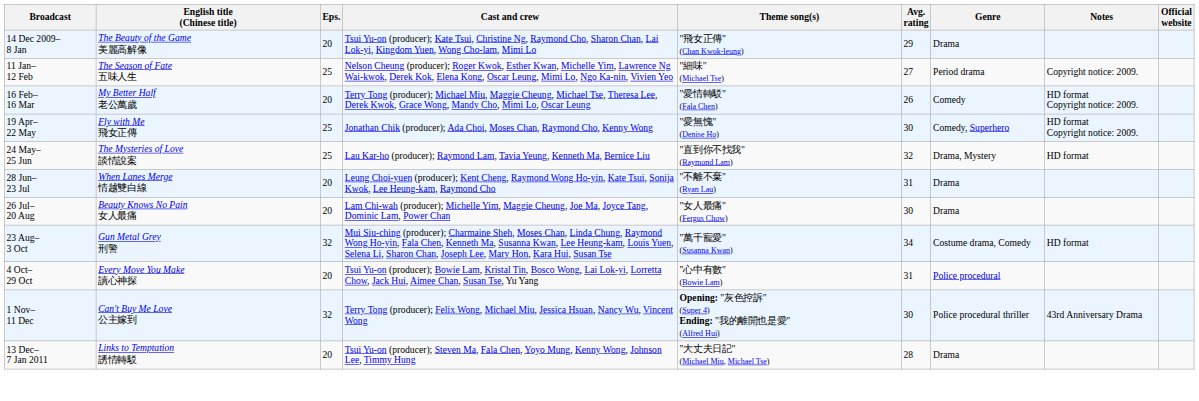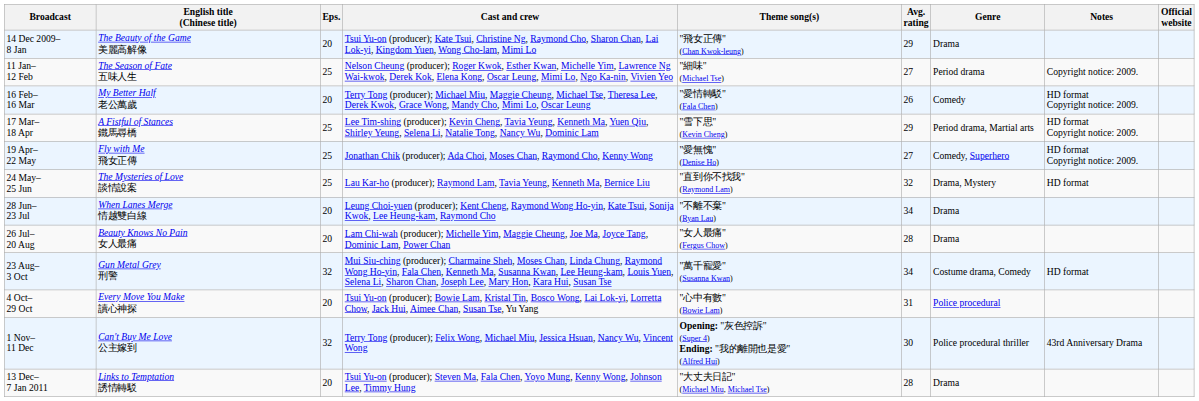+ row: 17 Mar– 18 Apr | A Fistful of Stances 鐵馬尋橋 | 25 | Lee Tim-shing (producer); Kevin Cheng, Tavia Yeung, Kenneth Ma, Yuen Qiu, Shirley Yeung, Selena Li, Natalie Tong, Nancy Wu, Dominic Lam | "雪下思" (Kevin Cheng) | 29 | Period drama, Martial arts | HD format Copyright notice: 2009.
19 Apr– 22 May | Avg. rating: 30 -> 27
28 Jun– 23 Jul | Avg. rating: 31 -> 34
26 Jul– 20 Aug | Avg. rating: 30 -> 28
